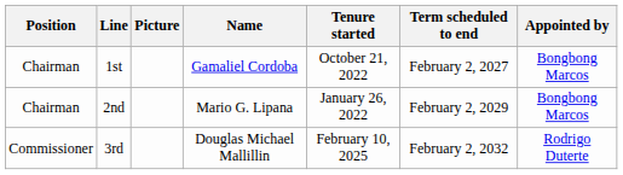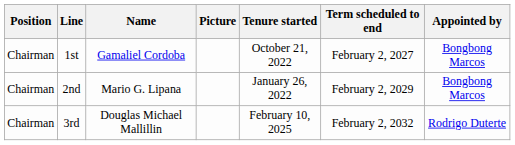columns swapped: Picture <-> Name
3rd | Position: Commissioner -> Chairman
